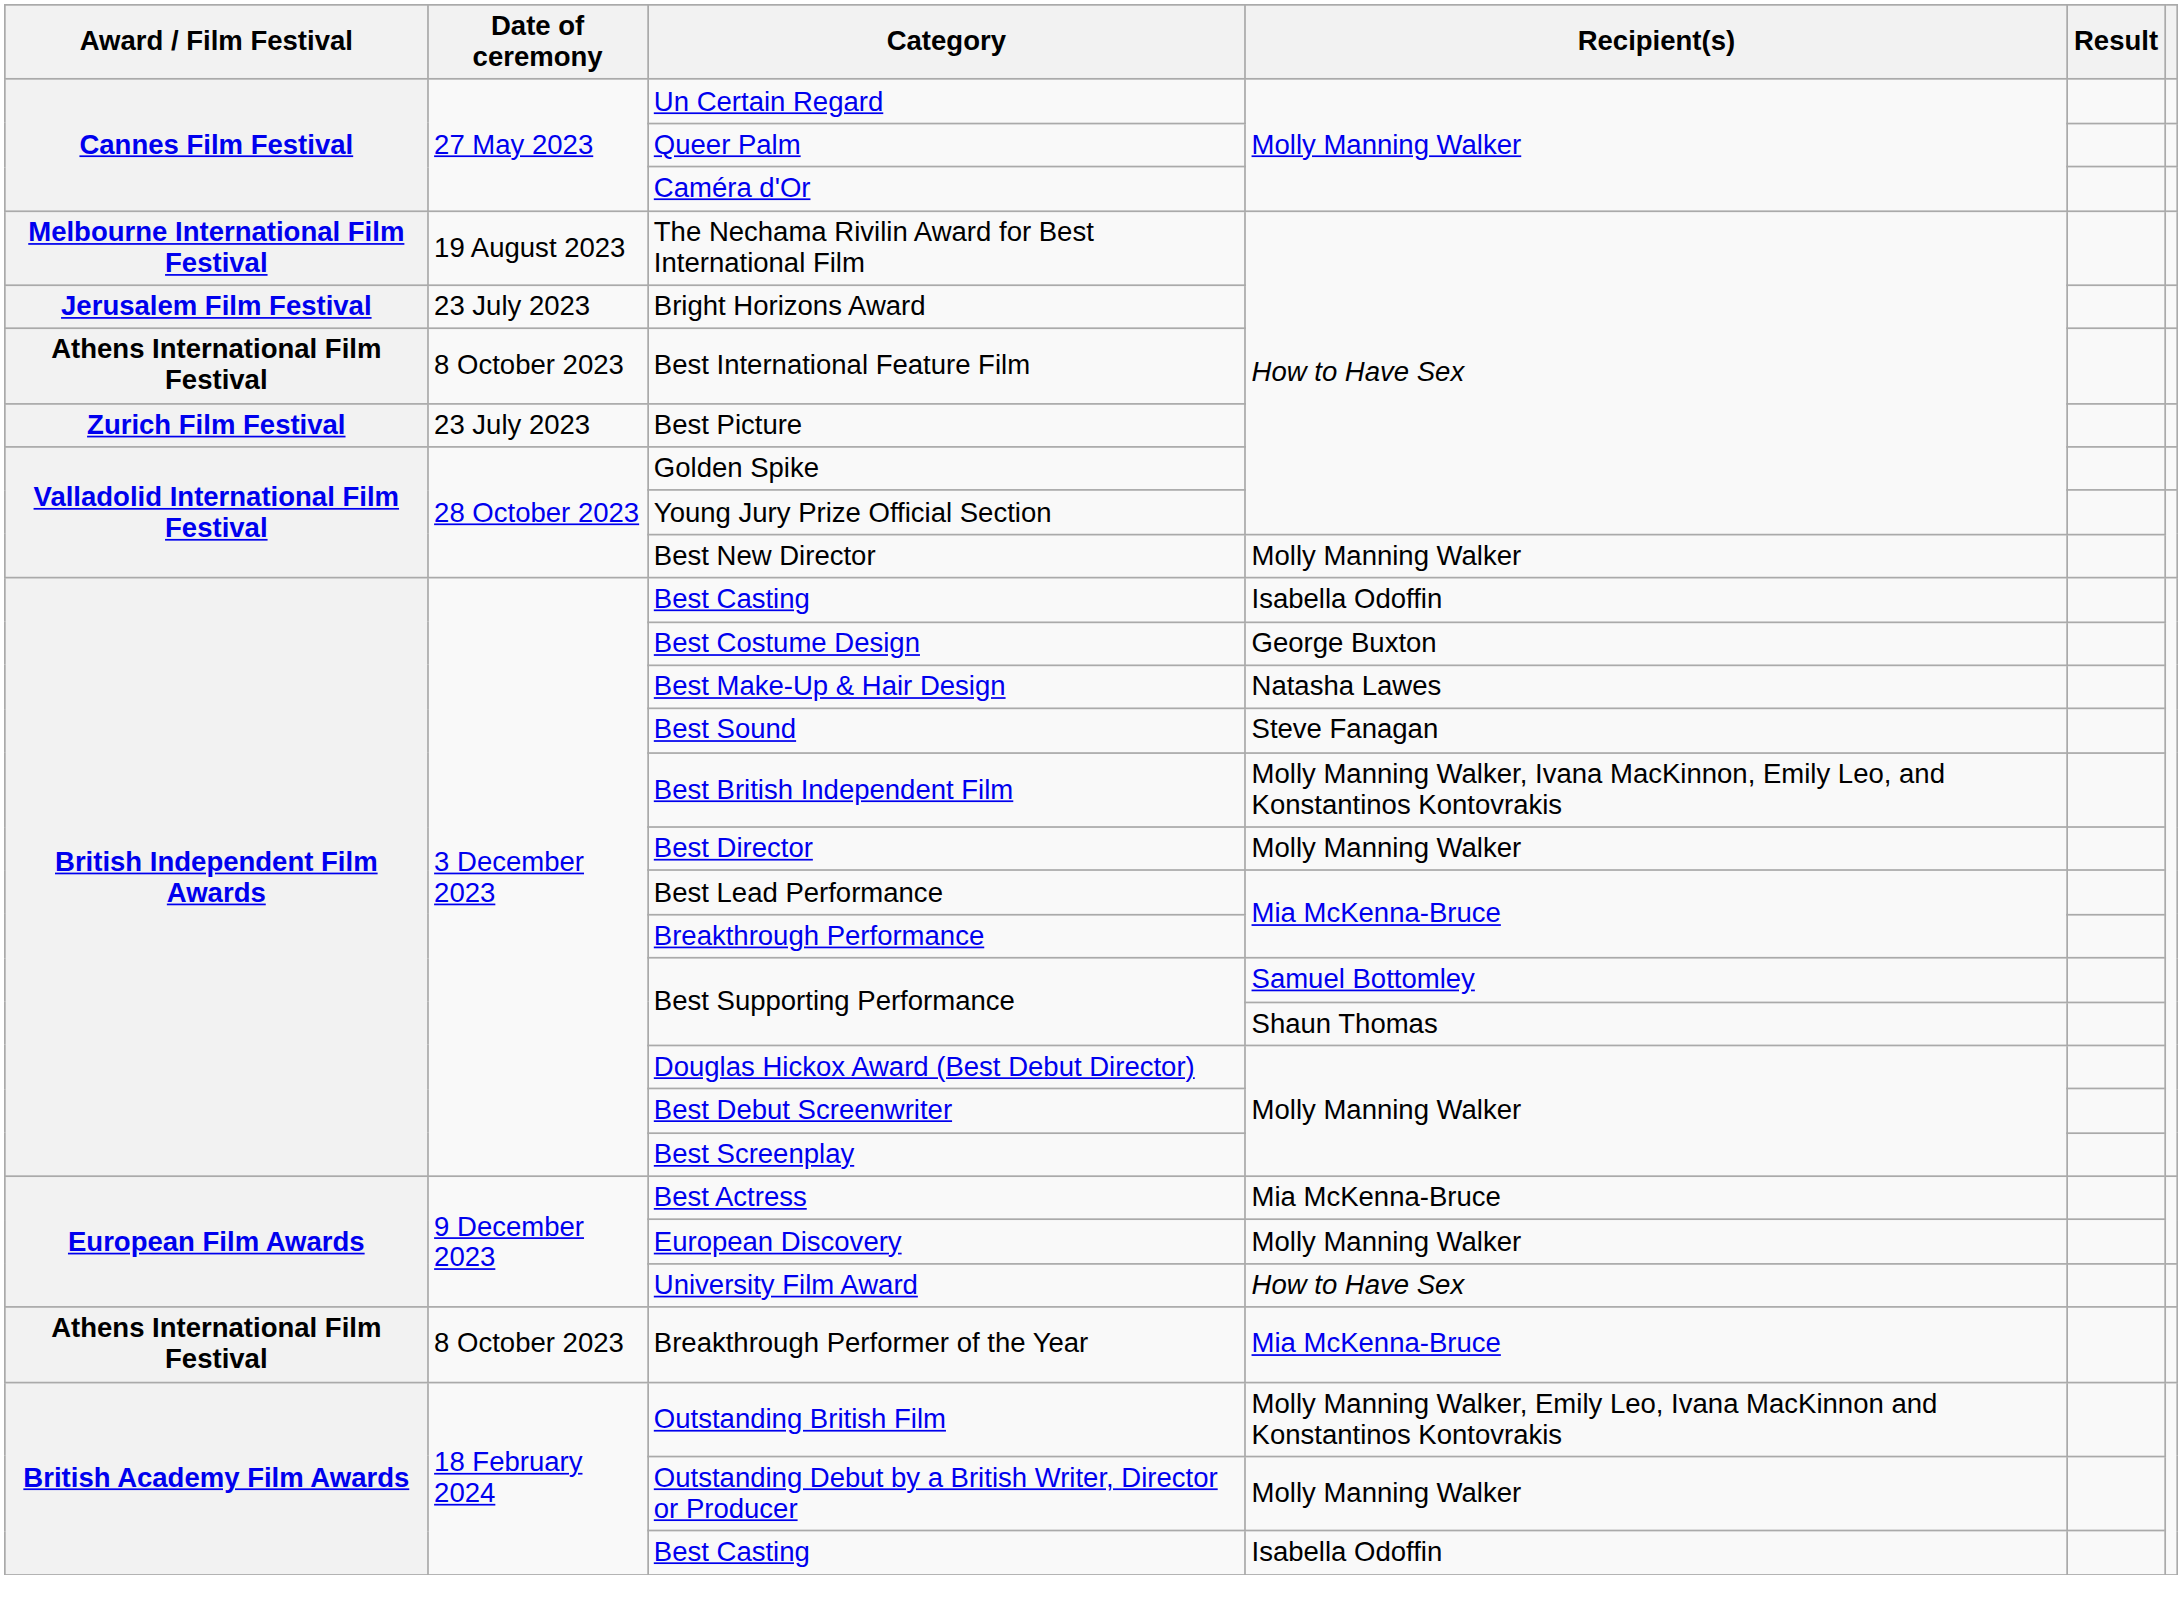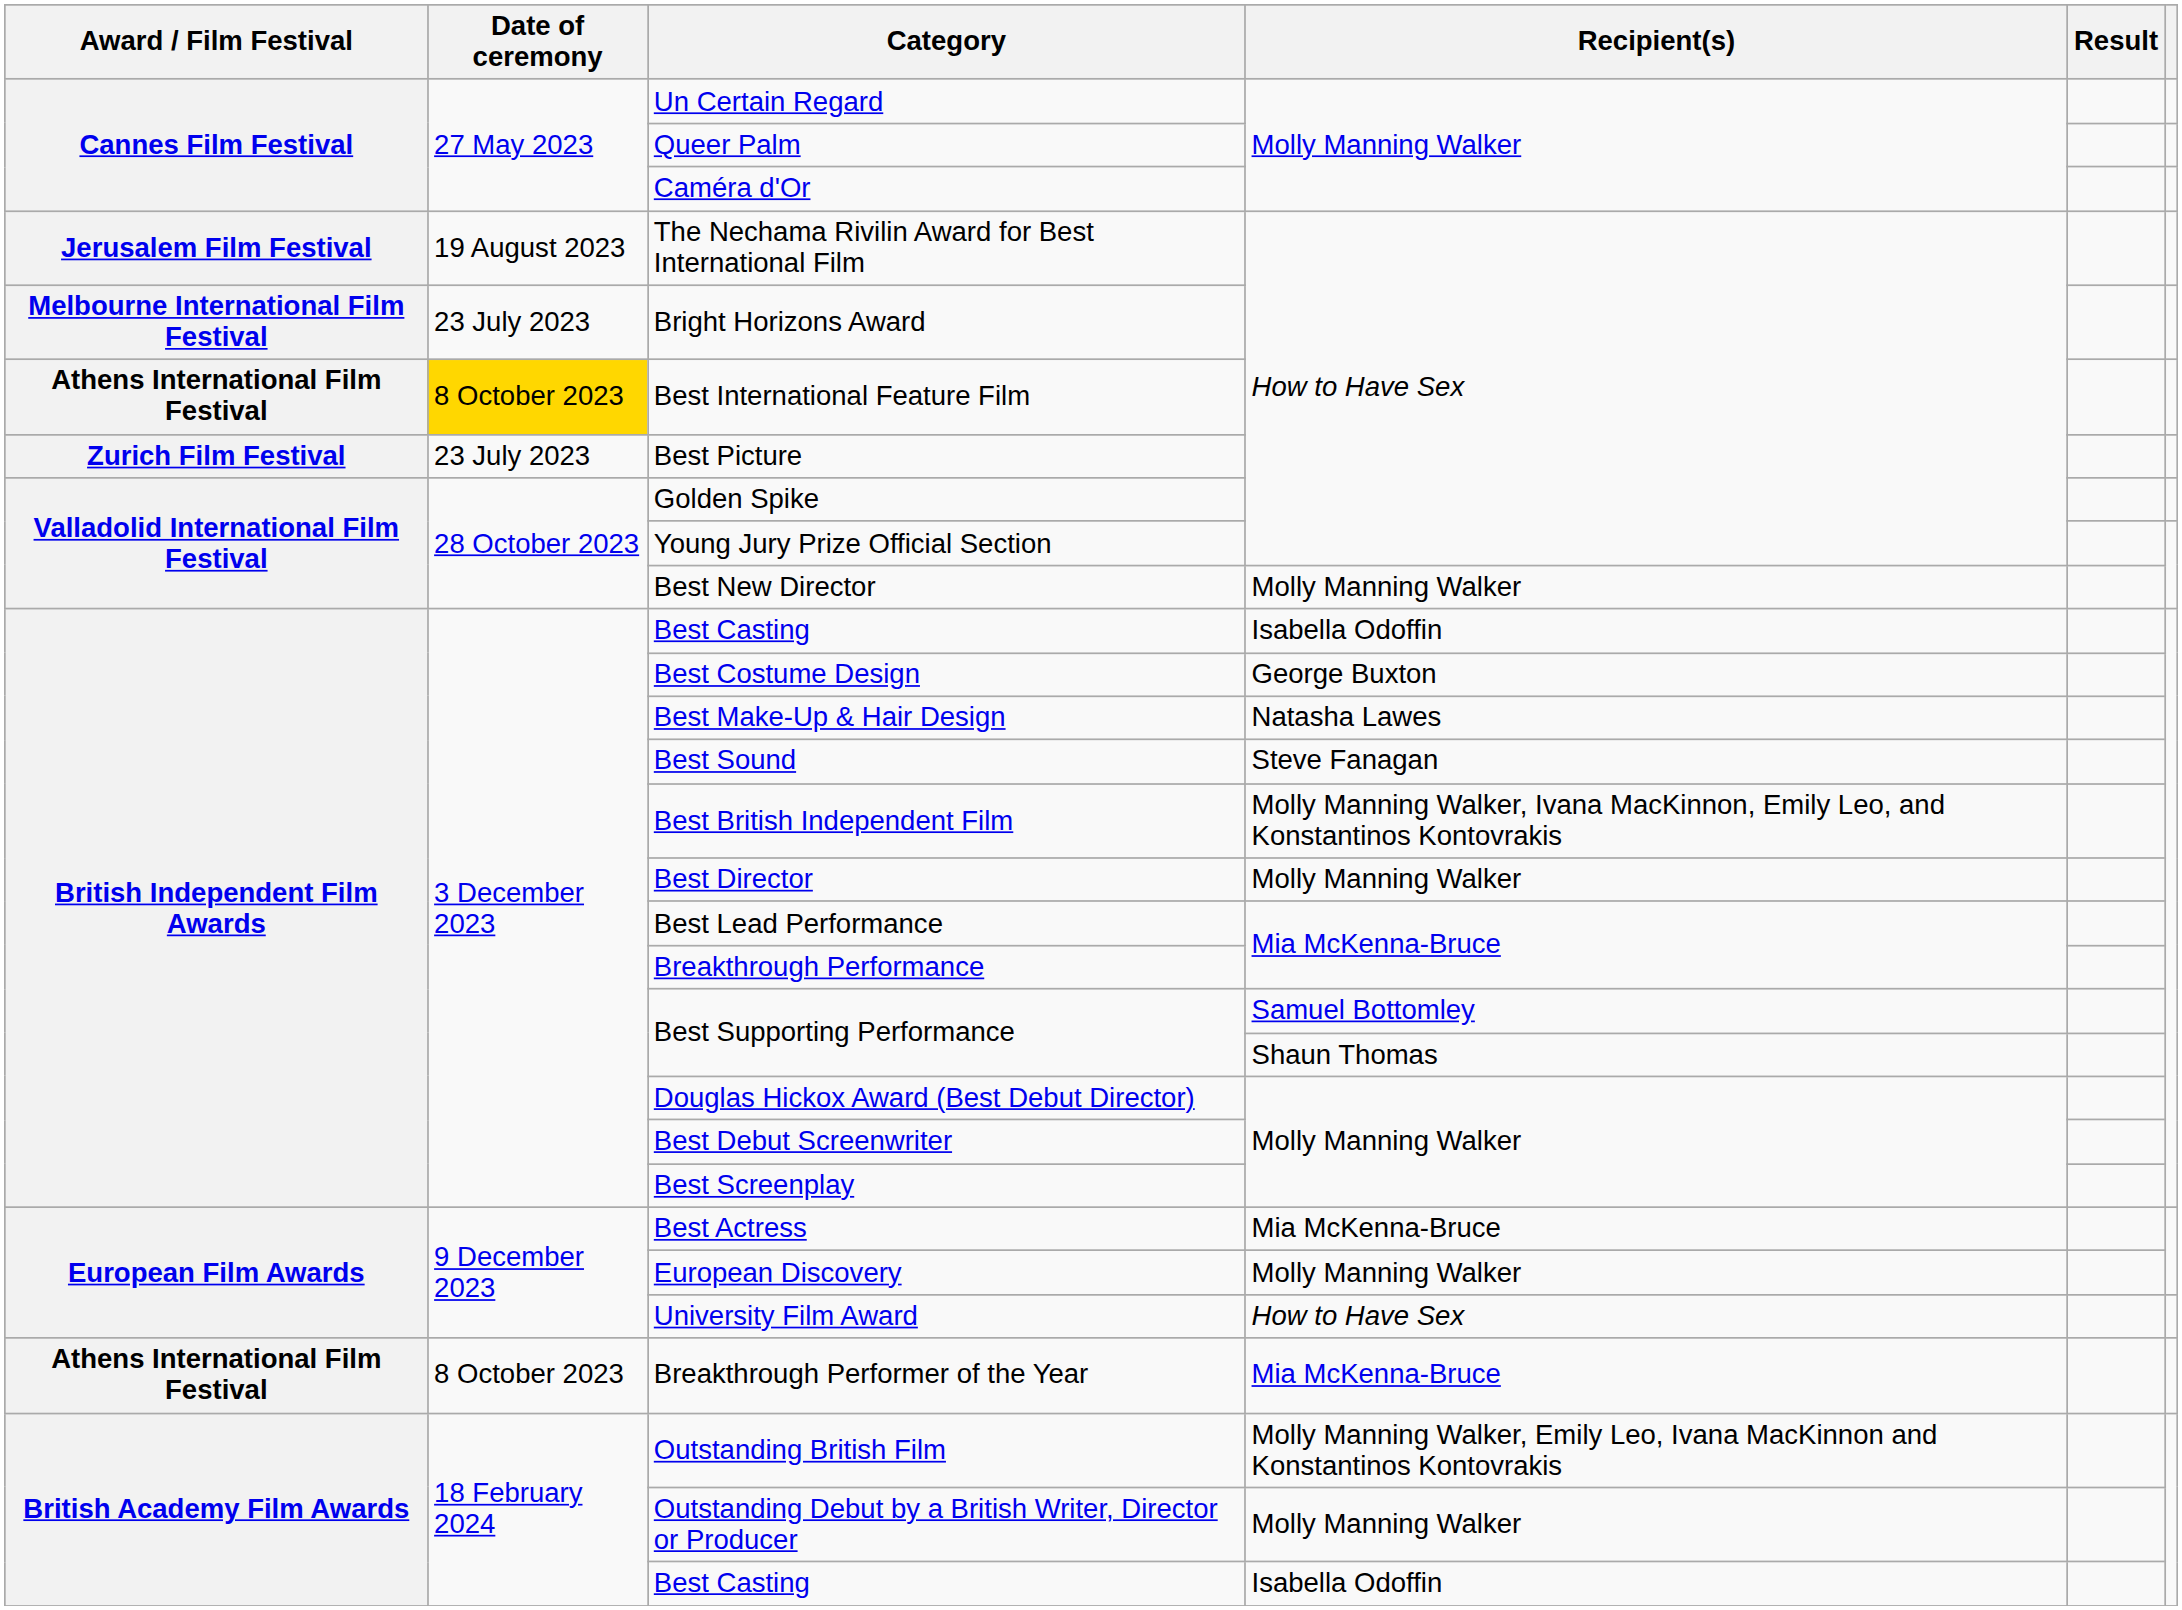The Nechama Rivilin Award for Best International Film | Award / Film Festival: Melbourne International Film Festival -> Jerusalem Film Festival
Bright Horizons Award | Award / Film Festival: Jerusalem Film Festival -> Melbourne International Film Festival
Best International Feature Film | Date of ceremony: no background -> gold background
